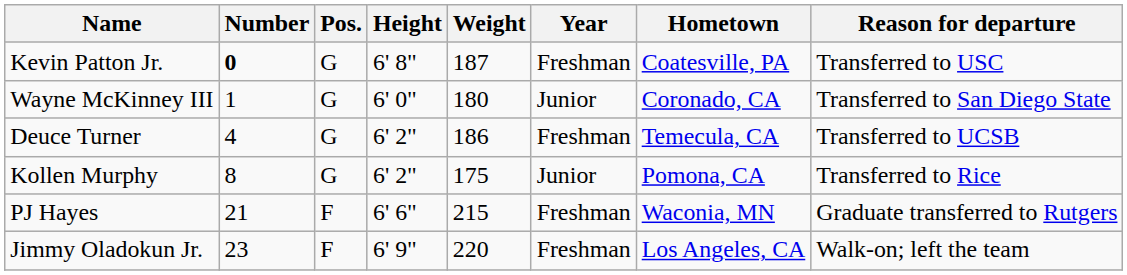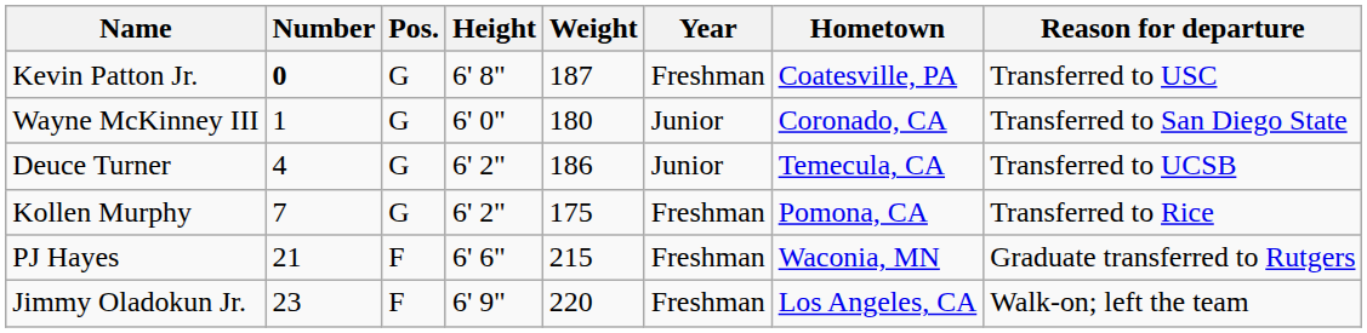Deuce Turner | Year: Freshman -> Junior
Kollen Murphy | Number: 8 -> 7
Kollen Murphy | Year: Junior -> Freshman
